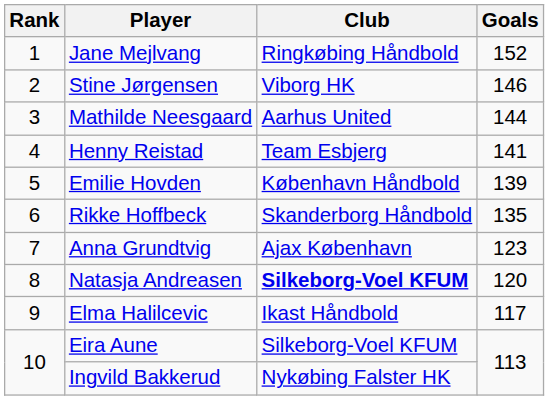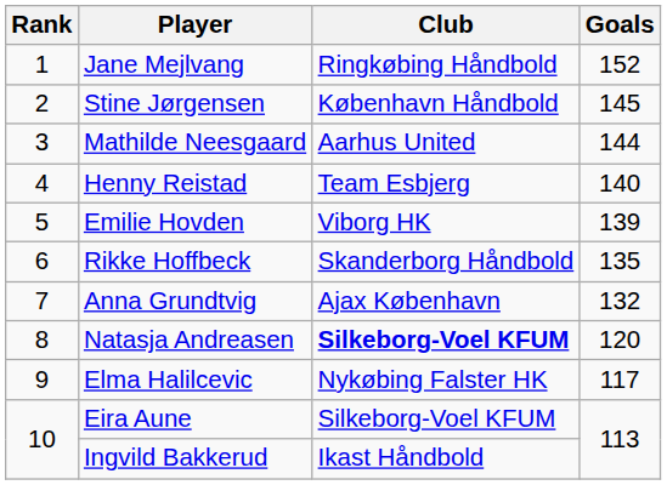Stine Jørgensen | Club: Viborg HK -> København Håndbold
Stine Jørgensen | Goals: 146 -> 145
Henny Reistad | Goals: 141 -> 140
Emilie Hovden | Club: København Håndbold -> Viborg HK
Anna Grundtvig | Goals: 123 -> 132
Elma Halilcevic | Club: Ikast Håndbold -> Nykøbing Falster HK
Ingvild Bakkerud | Club: Nykøbing Falster HK -> Ikast Håndbold
